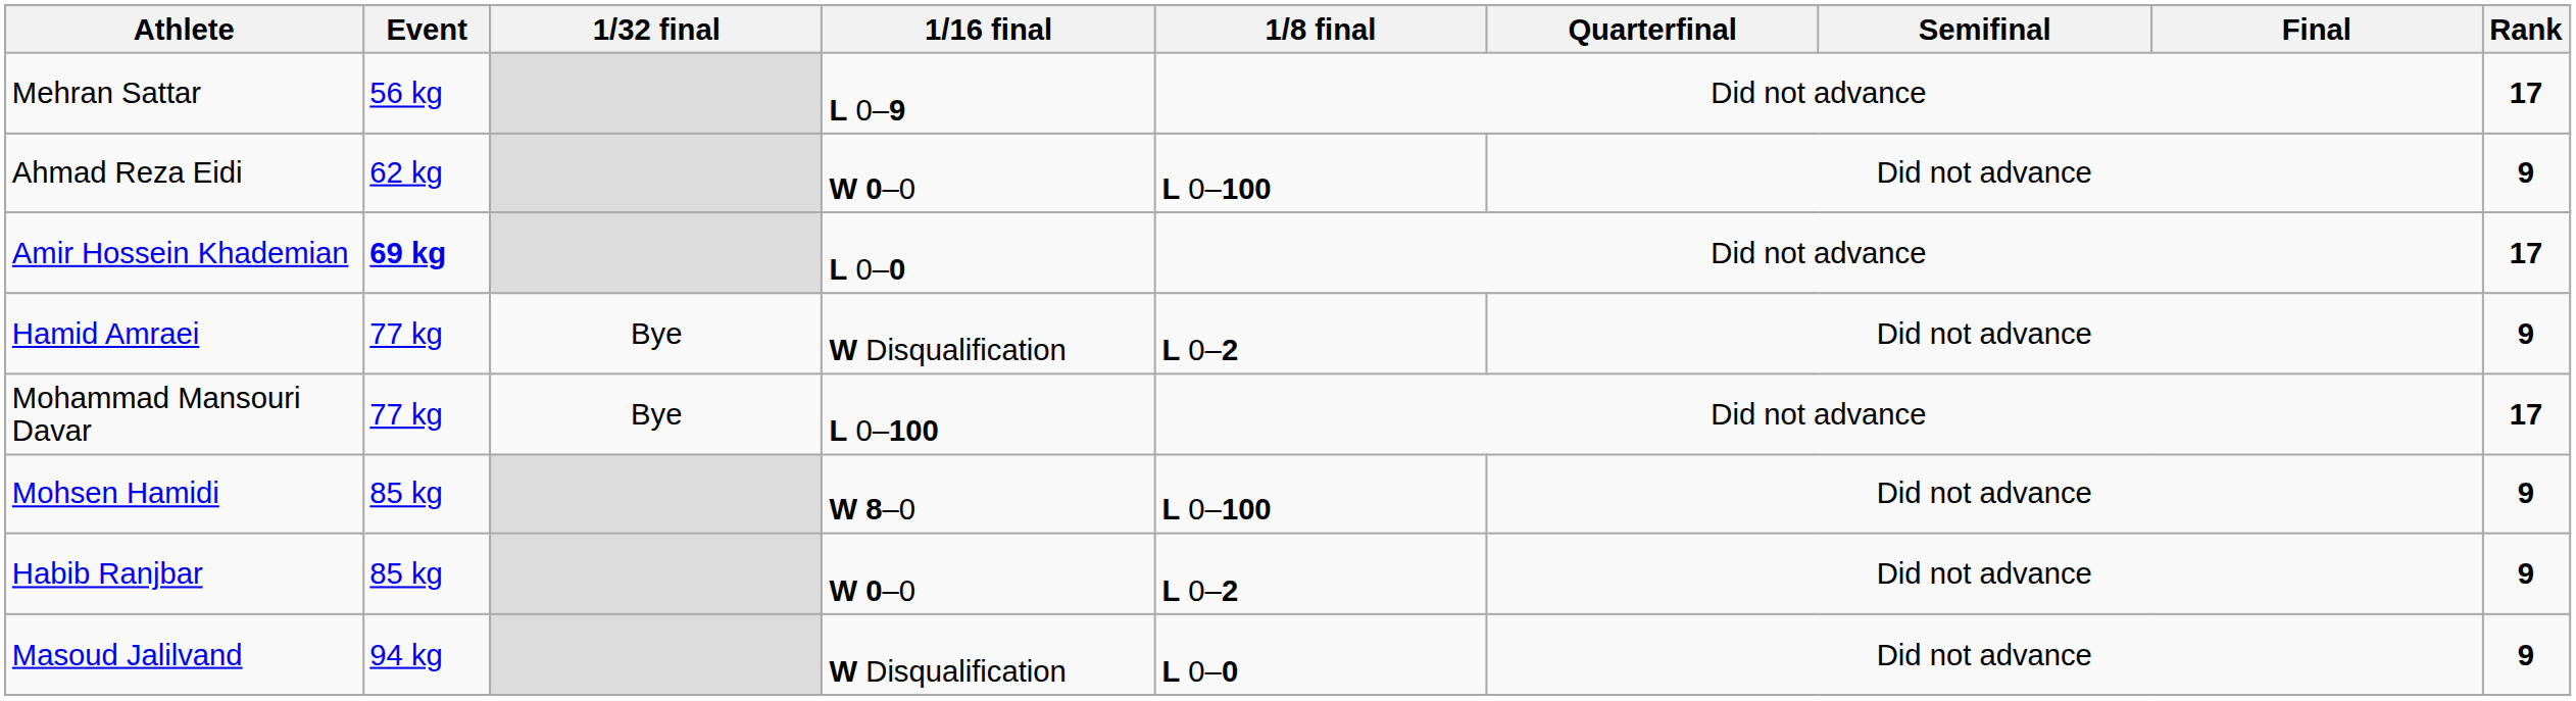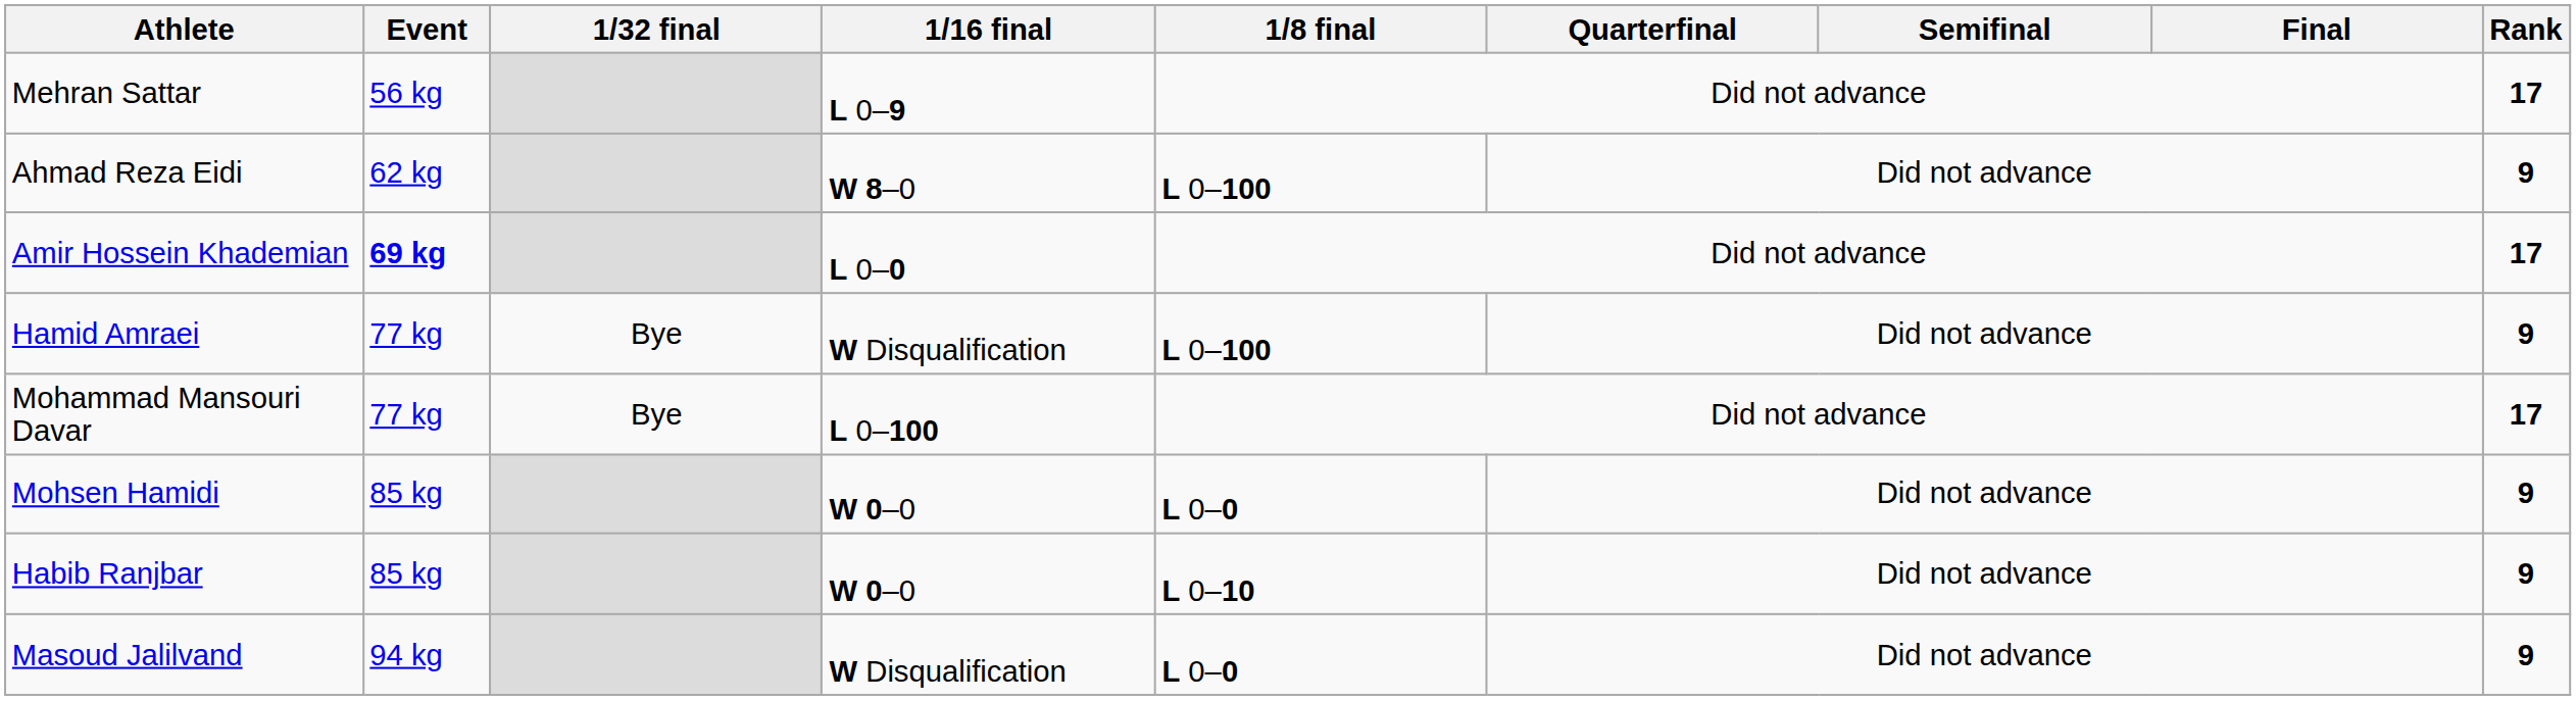Ahmad Reza Eidi | 1/16 final: W 0–0 -> W 8–0
Hamid Amraei | 1/8 final: L 0–2 -> L 0–100
Mohsen Hamidi | 1/16 final: W 8–0 -> W 0–0
Mohsen Hamidi | 1/8 final: L 0–100 -> L 0–0
Habib Ranjbar | 1/8 final: L 0–2 -> L 0–10
